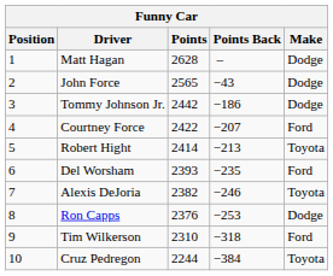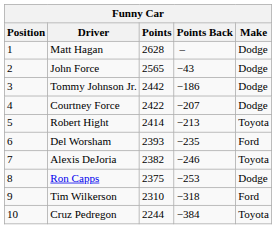Courtney Force | Make: Ford -> Dodge
Ron Capps | Points: 2376 -> 2375
